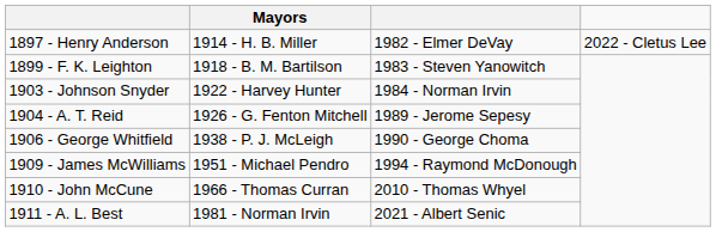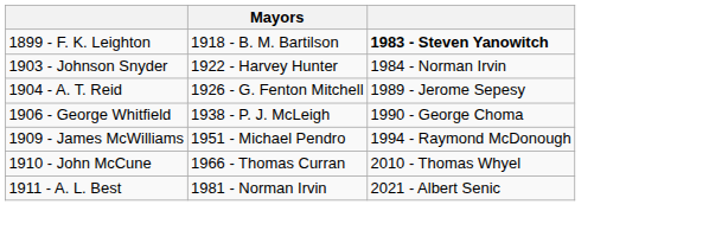- row: 1897 - Henry Anderson | 1914 - H. B. Miller | 1982 - Elmer DeVay | 2022 - Cletus Lee
1899 - F. K. Leighton | column 3: normal -> bold
